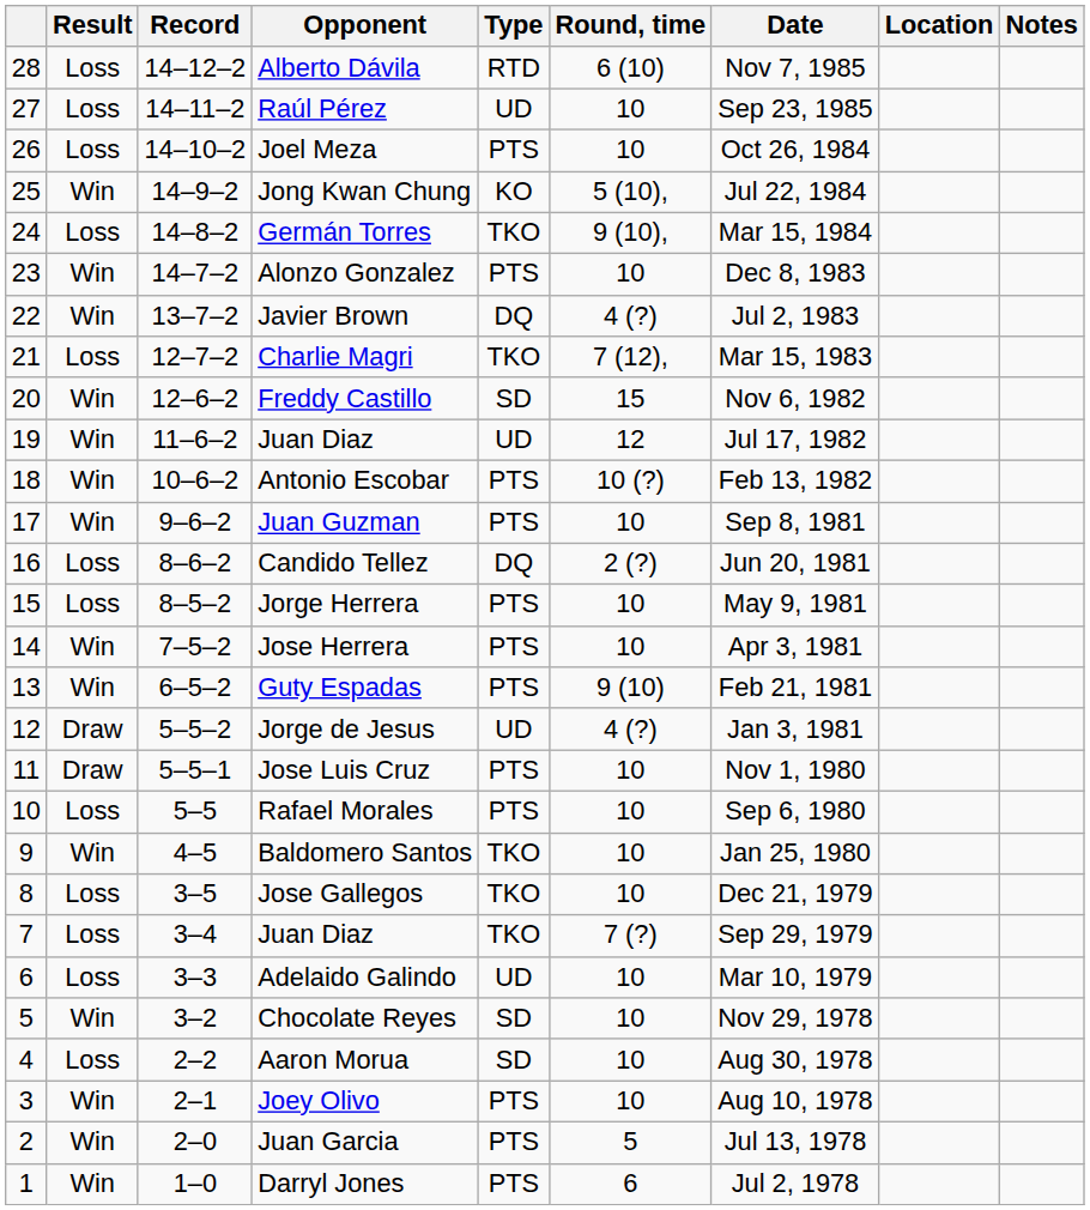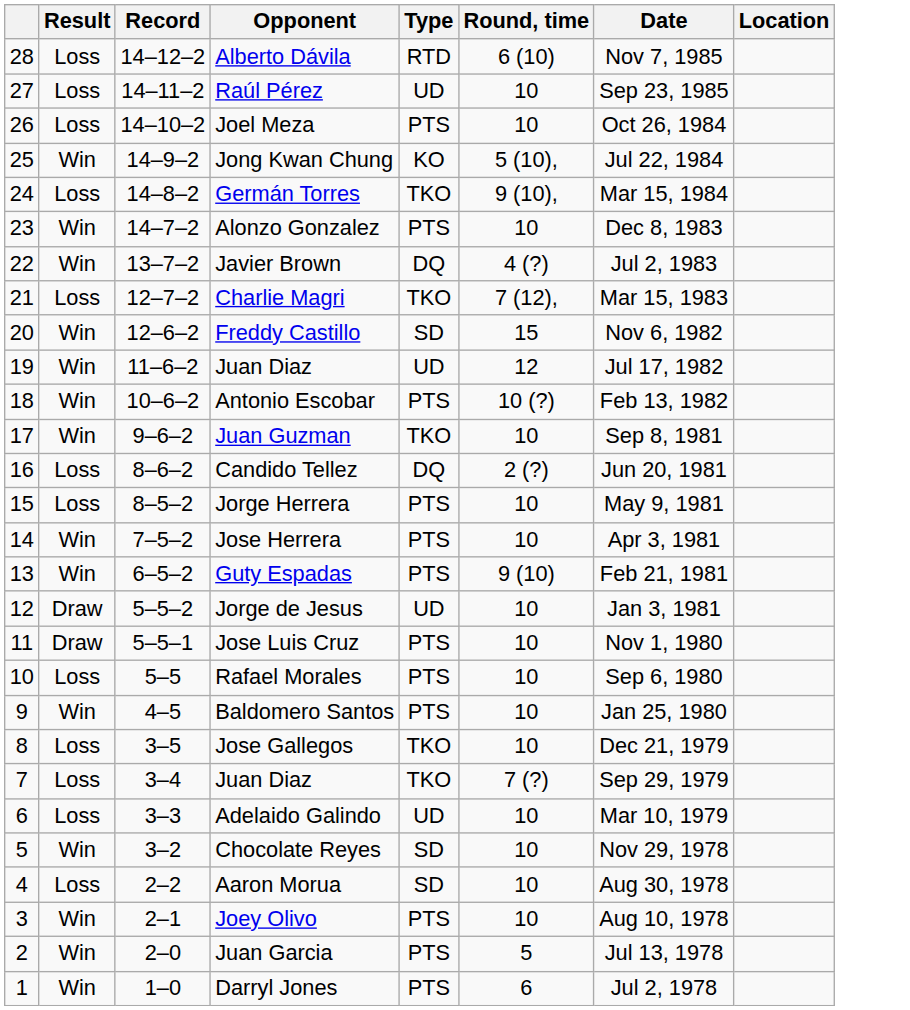- column: Notes
Juan Guzman | Type: PTS -> TKO
Jorge de Jesus | Round, time: 4 (?) -> 10
Baldomero Santos | Type: TKO -> PTS
